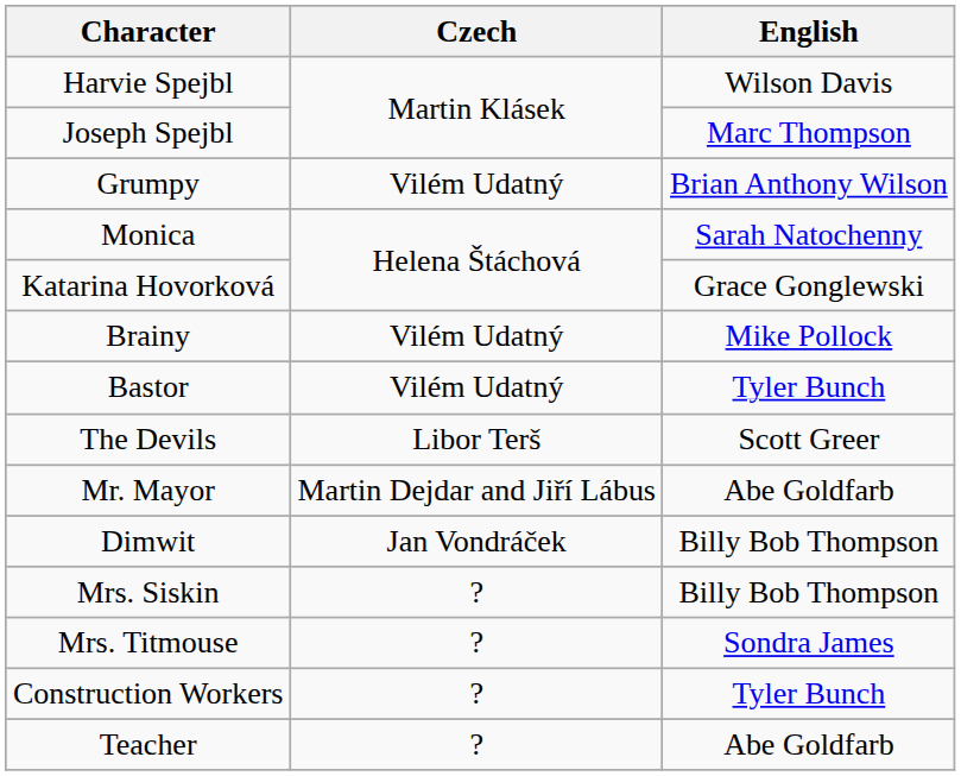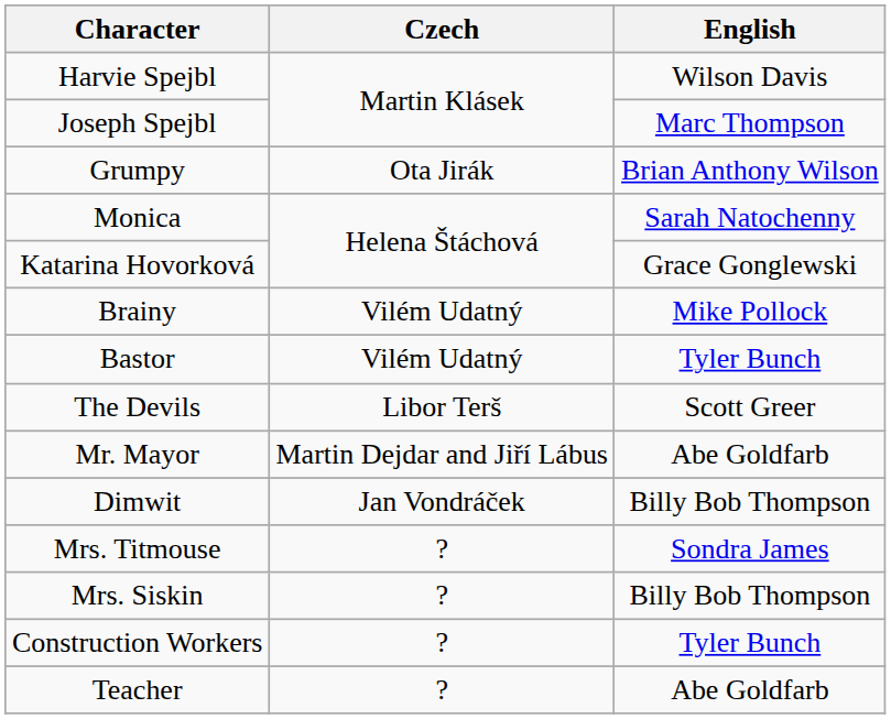Grumpy | Czech: Vilém Udatný -> Ota Jirák
rows swapped: Mrs. Titmouse <-> Mrs. Siskin
